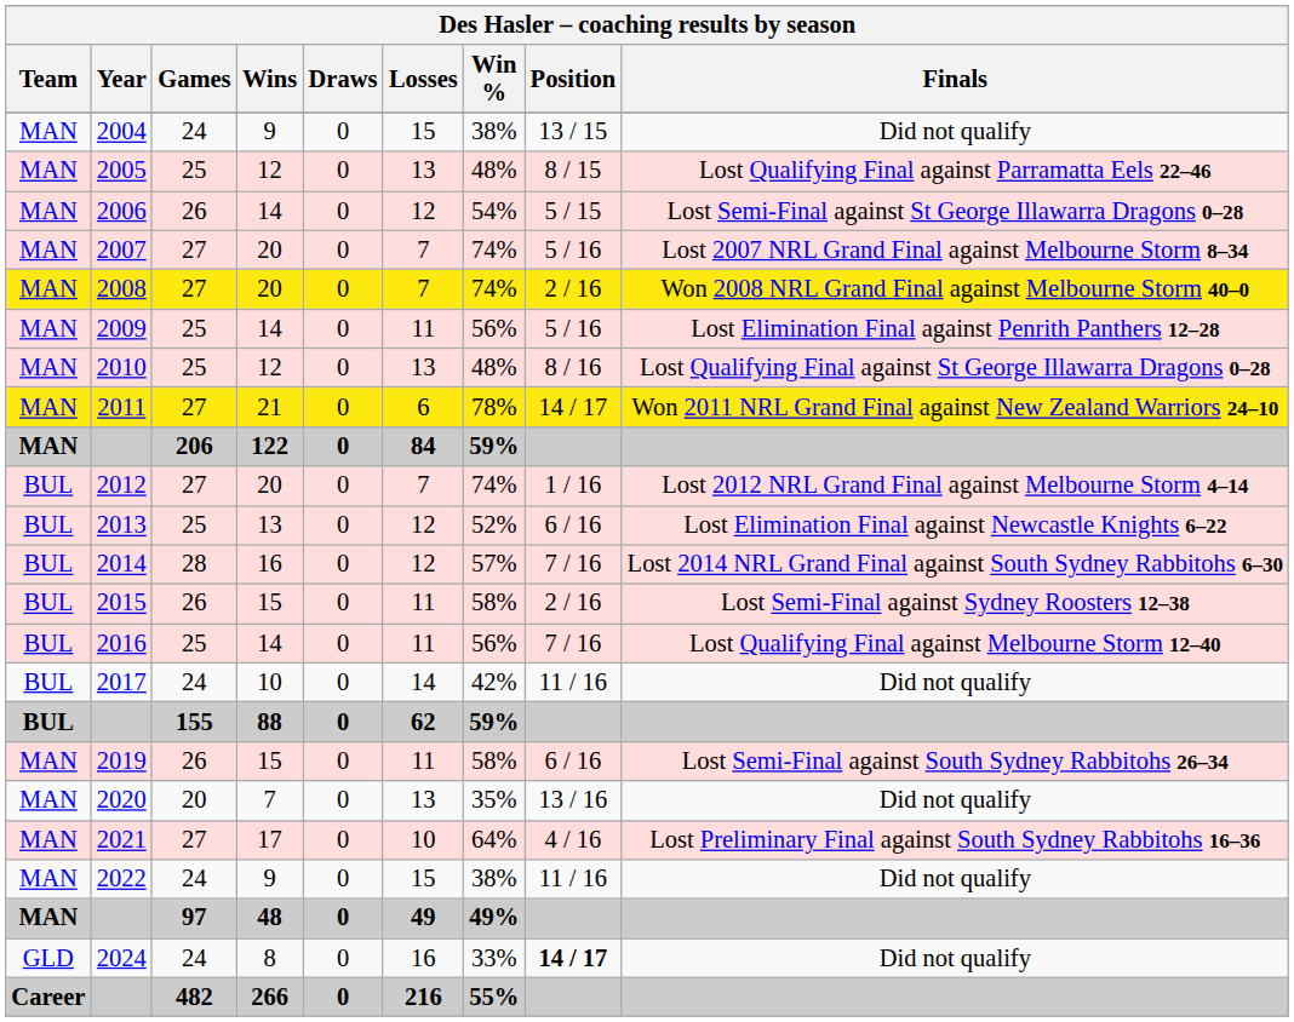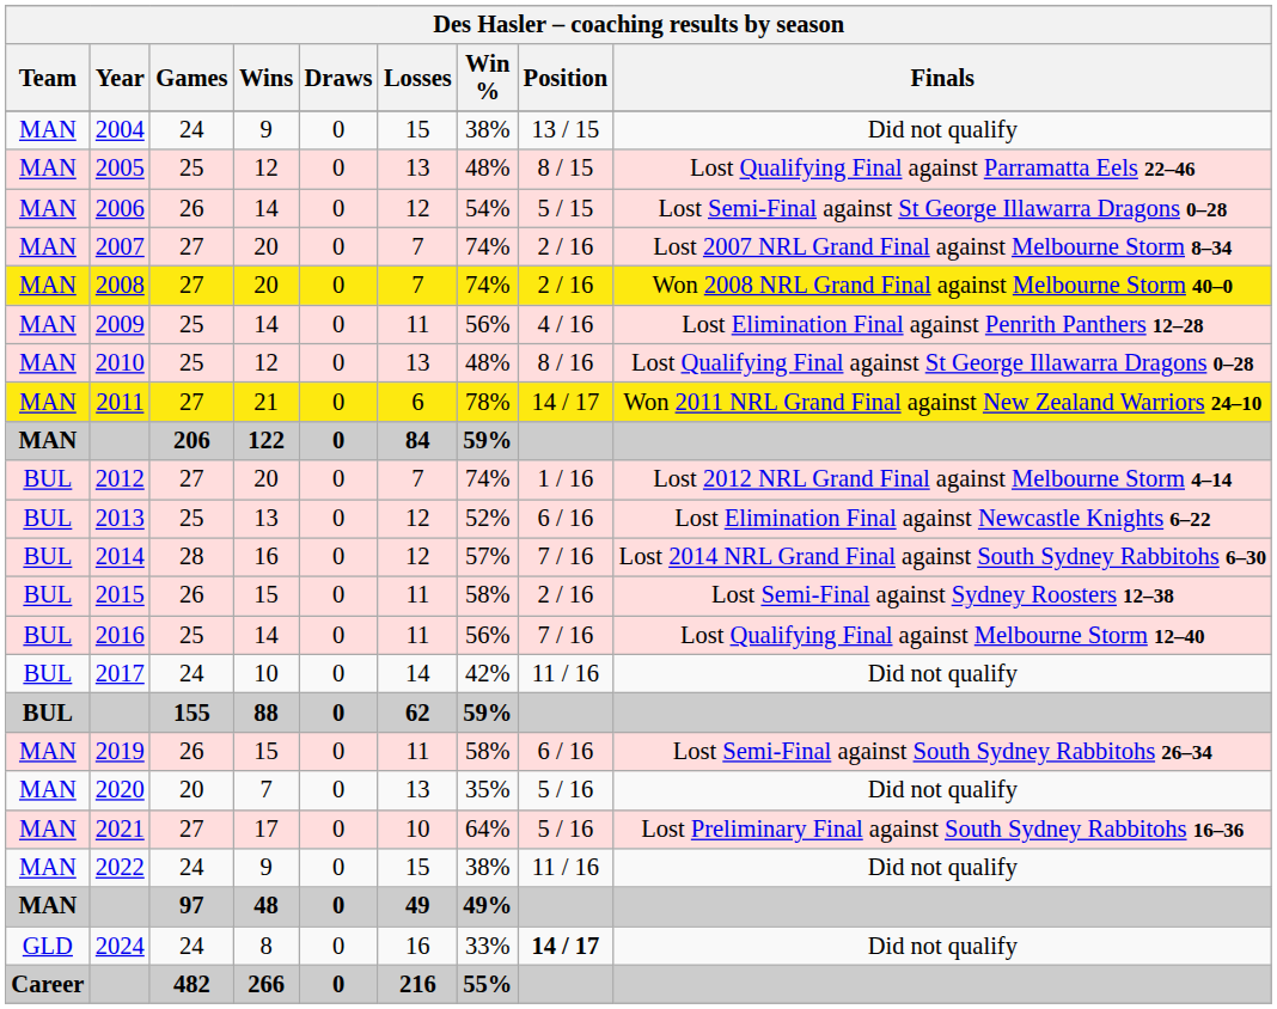2007 | Position: 5 / 16 -> 2 / 16
2009 | Position: 5 / 16 -> 4 / 16
2020 | Position: 13 / 16 -> 5 / 16
2021 | Position: 4 / 16 -> 5 / 16
